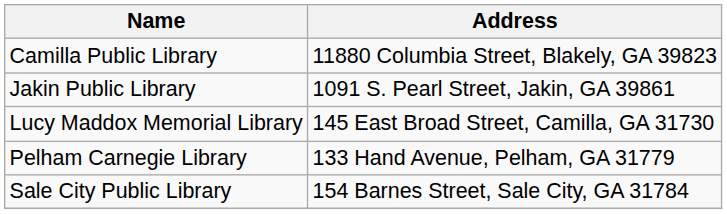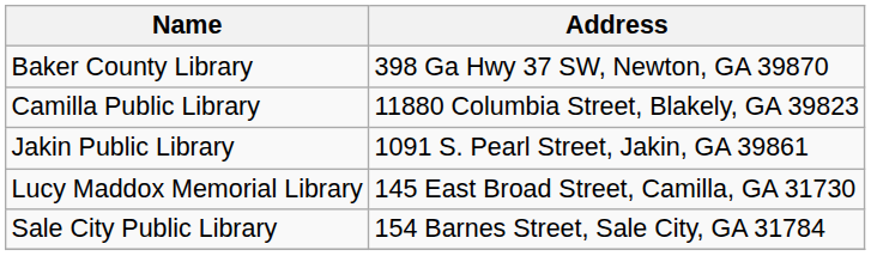+ row: Baker County Library | 398 Ga Hwy 37 SW, Newton, GA 39870
- row: Pelham Carnegie Library | 133 Hand Avenue, Pelham, GA 31779
